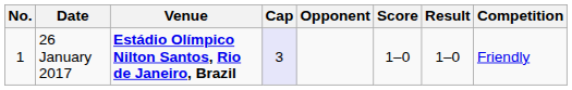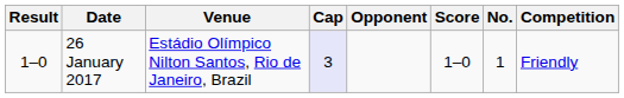columns swapped: No. <-> Result
26 January 2017 | Venue: bold -> normal
